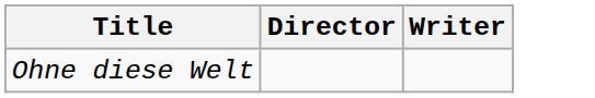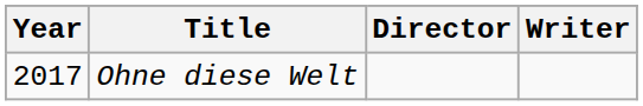+ column: Year | 2017
